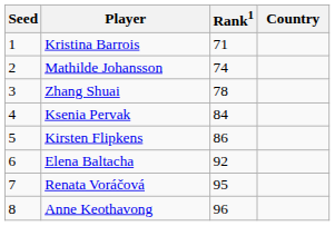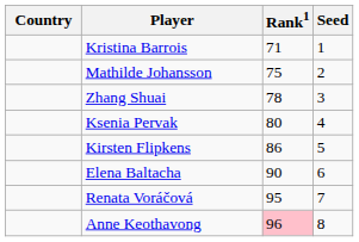columns swapped: Country <-> Seed
Mathilde Johansson | Rank1: 74 -> 75
Ksenia Pervak | Rank1: 84 -> 80
Elena Baltacha | Rank1: 92 -> 90
Anne Keothavong | Rank1: no background -> pink background
